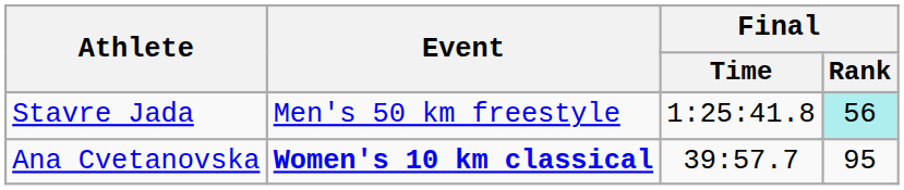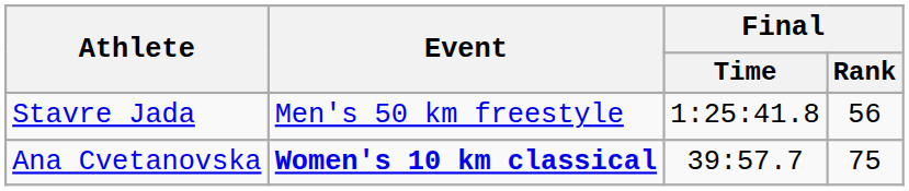Stavre Jada | Final / Rank: paleturquoise background -> no background
Ana Cvetanovska | Final / Rank: 95 -> 75
